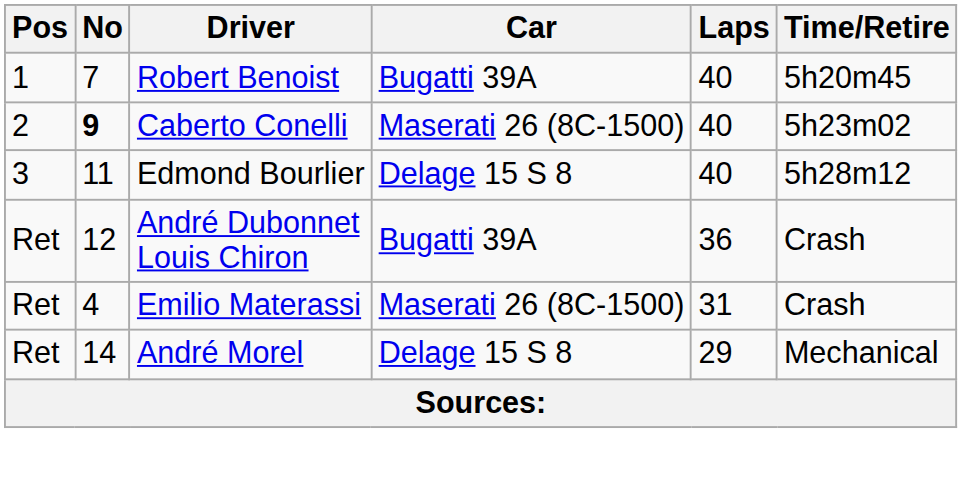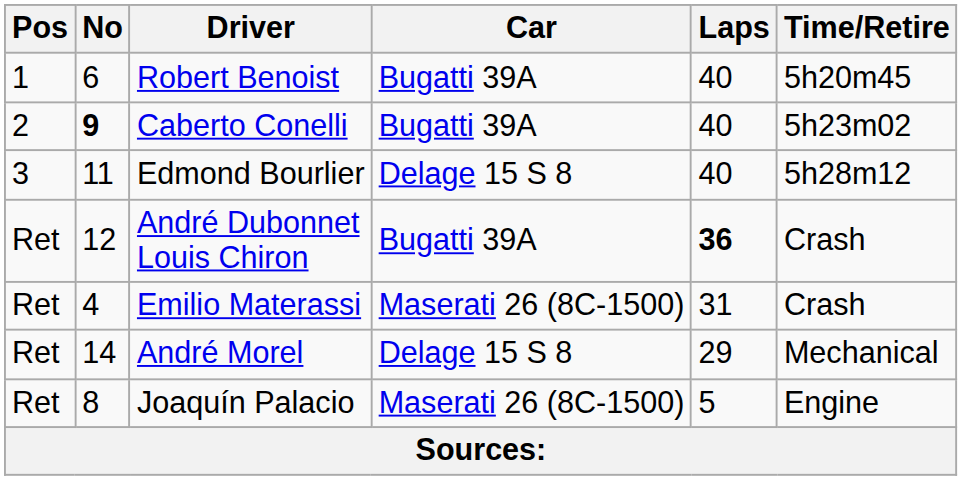Robert Benoist | No: 7 -> 6
Caberto Conelli | Car: Maserati 26 (8C-1500) -> Bugatti 39A
André Dubonnet Louis Chiron | Laps: normal -> bold
+ row: Ret | 8 | Joaquín Palacio | Maserati 26 (8C-1500) | 5 | Engine
